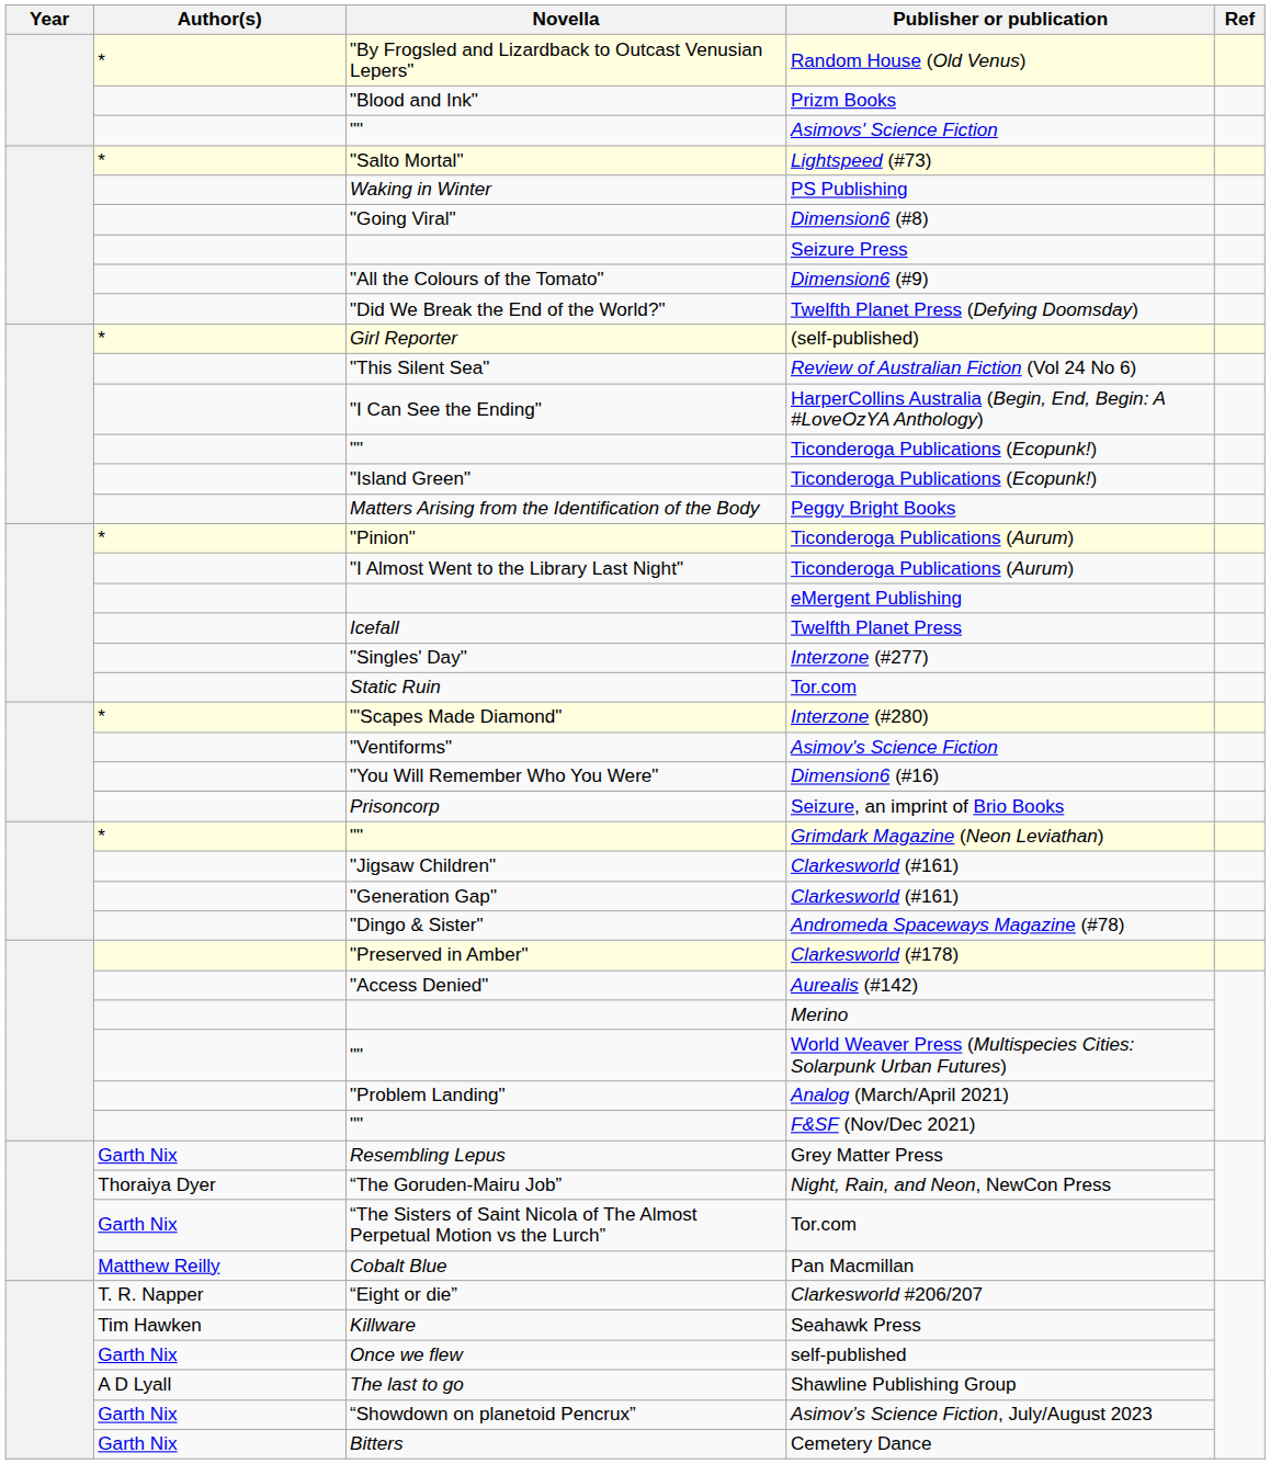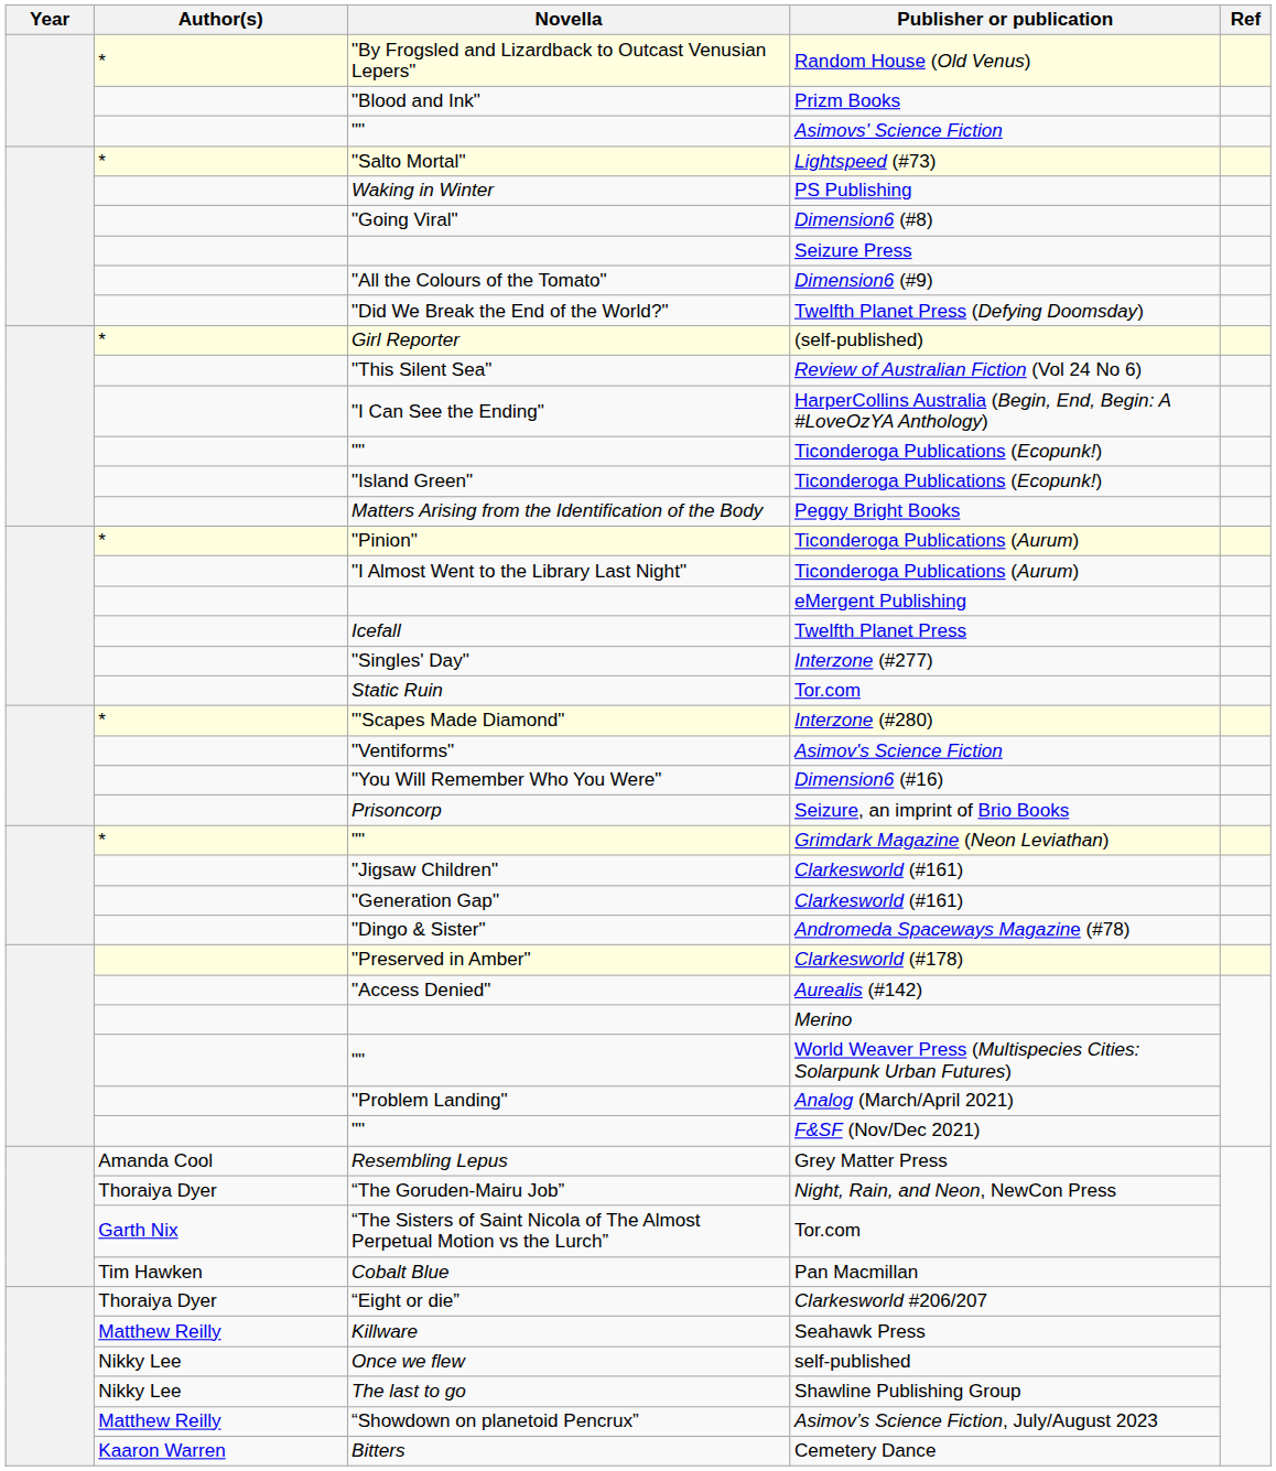Grey Matter Press | Author(s): Garth Nix -> Amanda Cool
Pan Macmillan | Author(s): Matthew Reilly -> Tim Hawken
Clarkesworld #206/207 | Author(s): T. R. Napper -> Thoraiya Dyer
Seahawk Press | Author(s): Tim Hawken -> Matthew Reilly
self-published | Author(s): Garth Nix -> Nikky Lee
Shawline Publishing Group | Author(s): A D Lyall -> Nikky Lee
Asimov’s Science Fiction, July/August 2023 | Author(s): Garth Nix -> Matthew Reilly
Cemetery Dance | Author(s): Garth Nix -> Kaaron Warren
